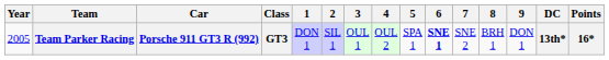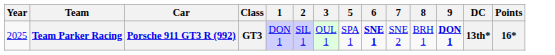- column: 4 | OUL 2
Team Parker Racing | Year: 2005 -> 2025
Team Parker Racing | 9: normal -> bold
